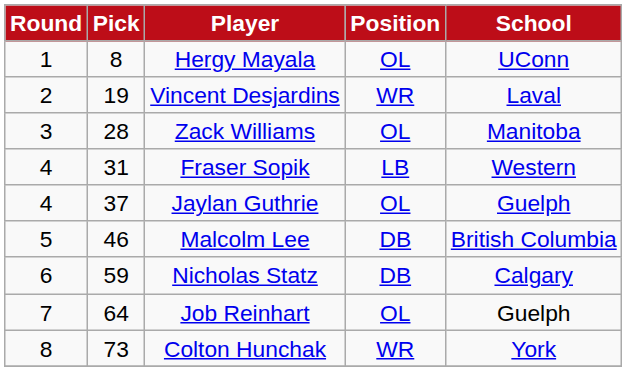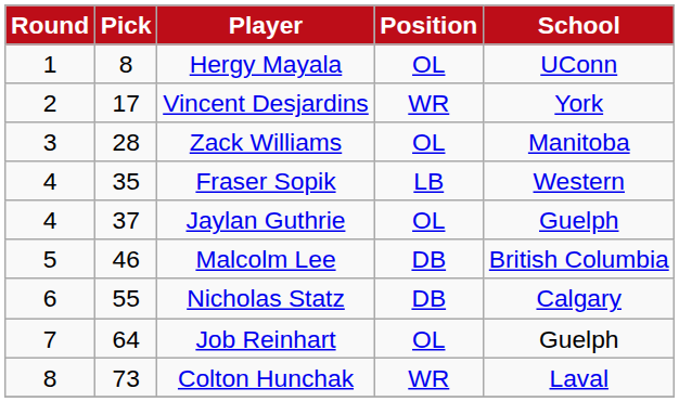Vincent Desjardins | Pick: 19 -> 17
Vincent Desjardins | School: Laval -> York
Fraser Sopik | Pick: 31 -> 35
Nicholas Statz | Pick: 59 -> 55
Colton Hunchak | School: York -> Laval
